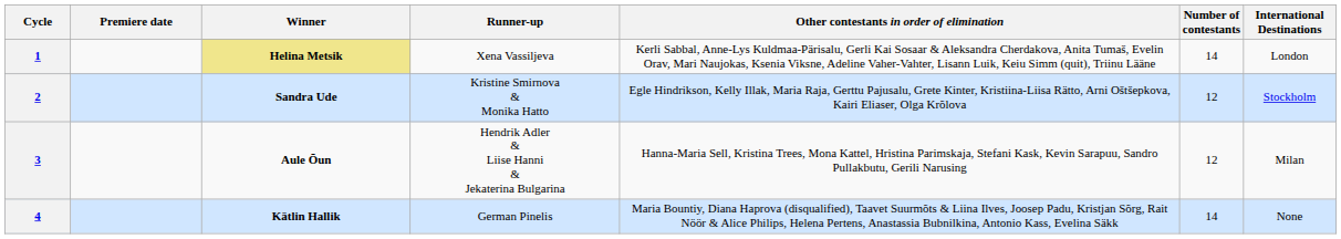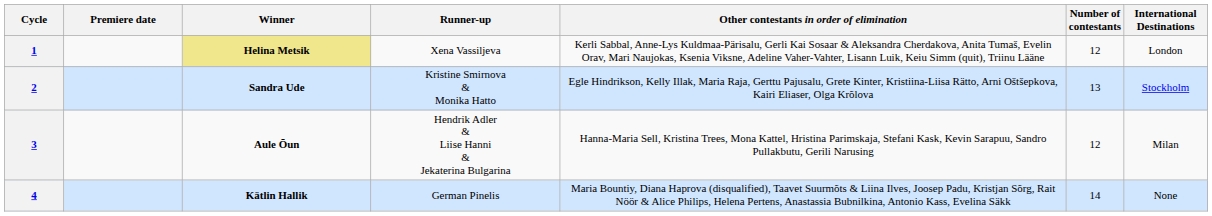1 | Number of contestants: 14 -> 12
2 | Number of contestants: 12 -> 13
